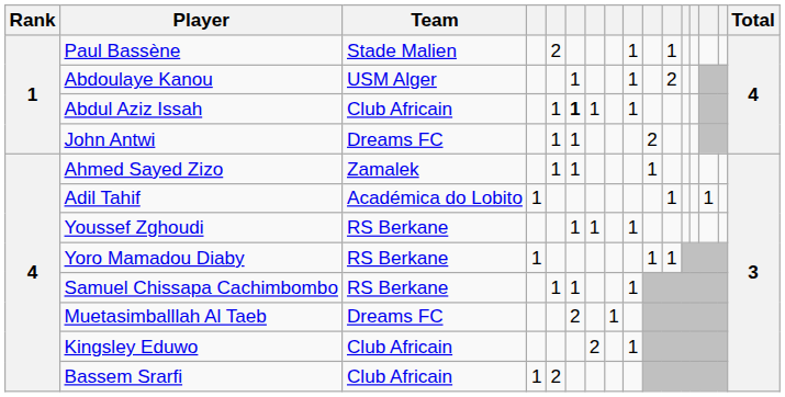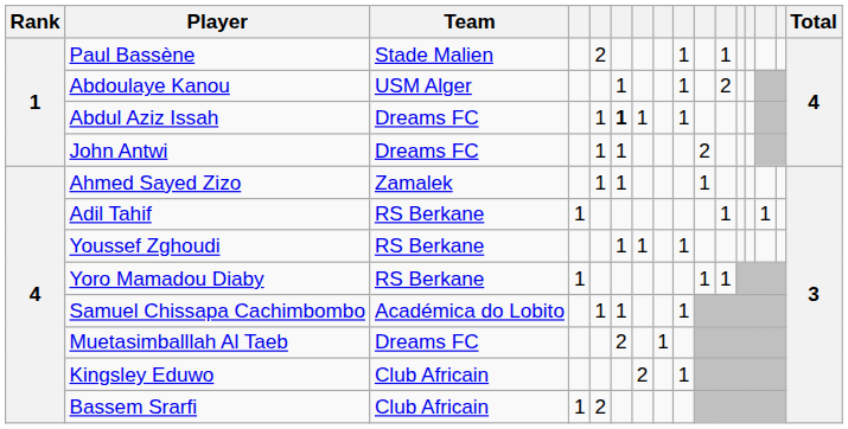Abdul Aziz Issah | Team: Club Africain -> Dreams FC
Adil Tahif | Team: Académica do Lobito -> RS Berkane
Samuel Chissapa Cachimbombo | Team: RS Berkane -> Académica do Lobito
